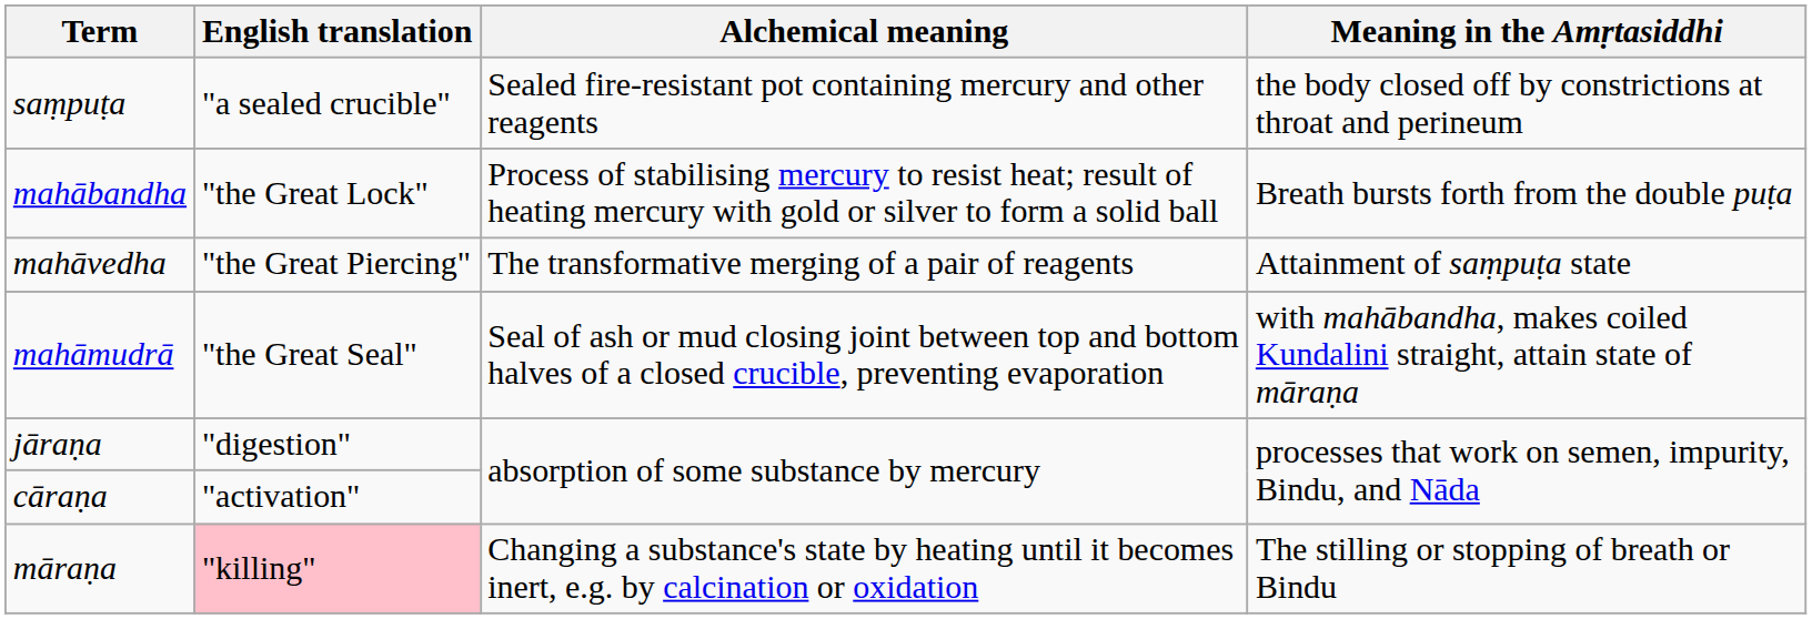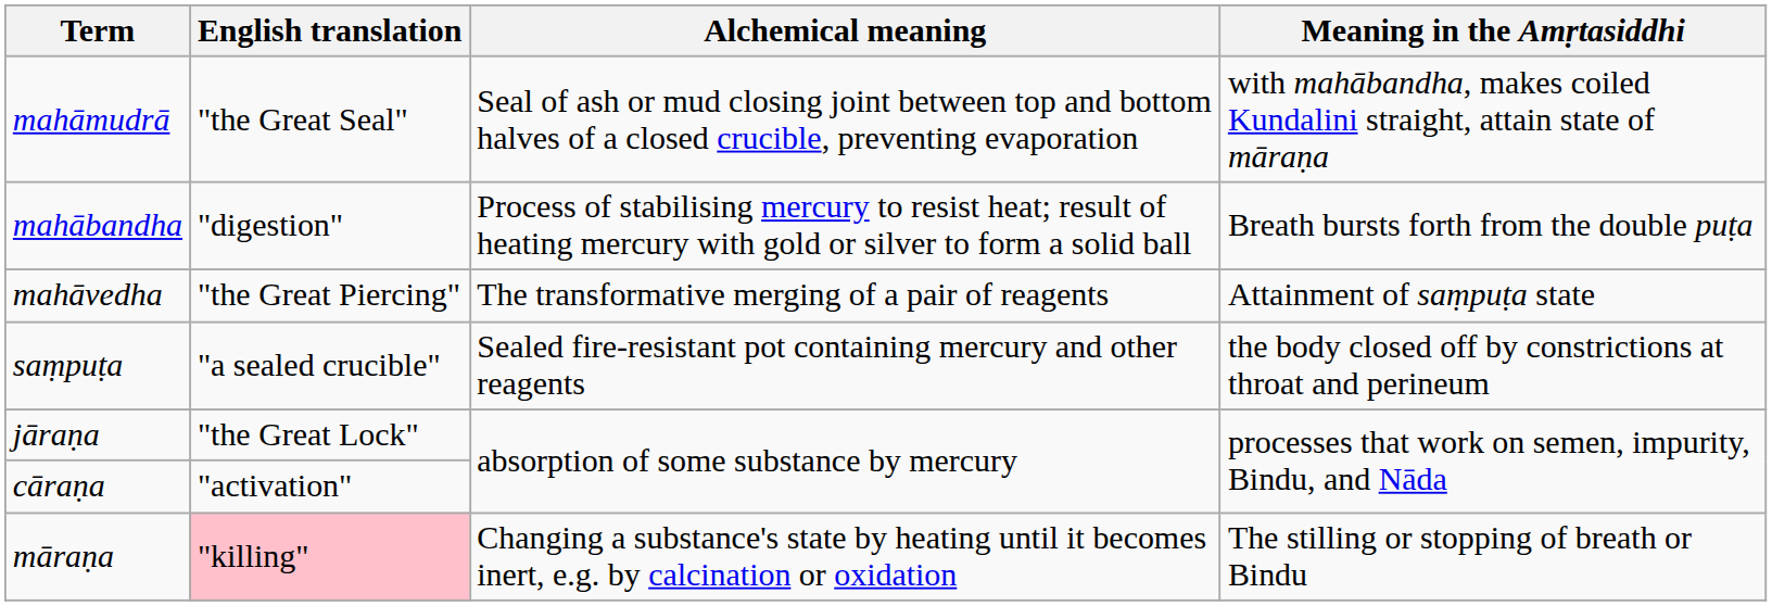rows swapped: mahāmudrā <-> saṃpuṭa
mahābandha | English translation: "the Great Lock" -> "digestion"
jāraṇa | English translation: "digestion" -> "the Great Lock"
